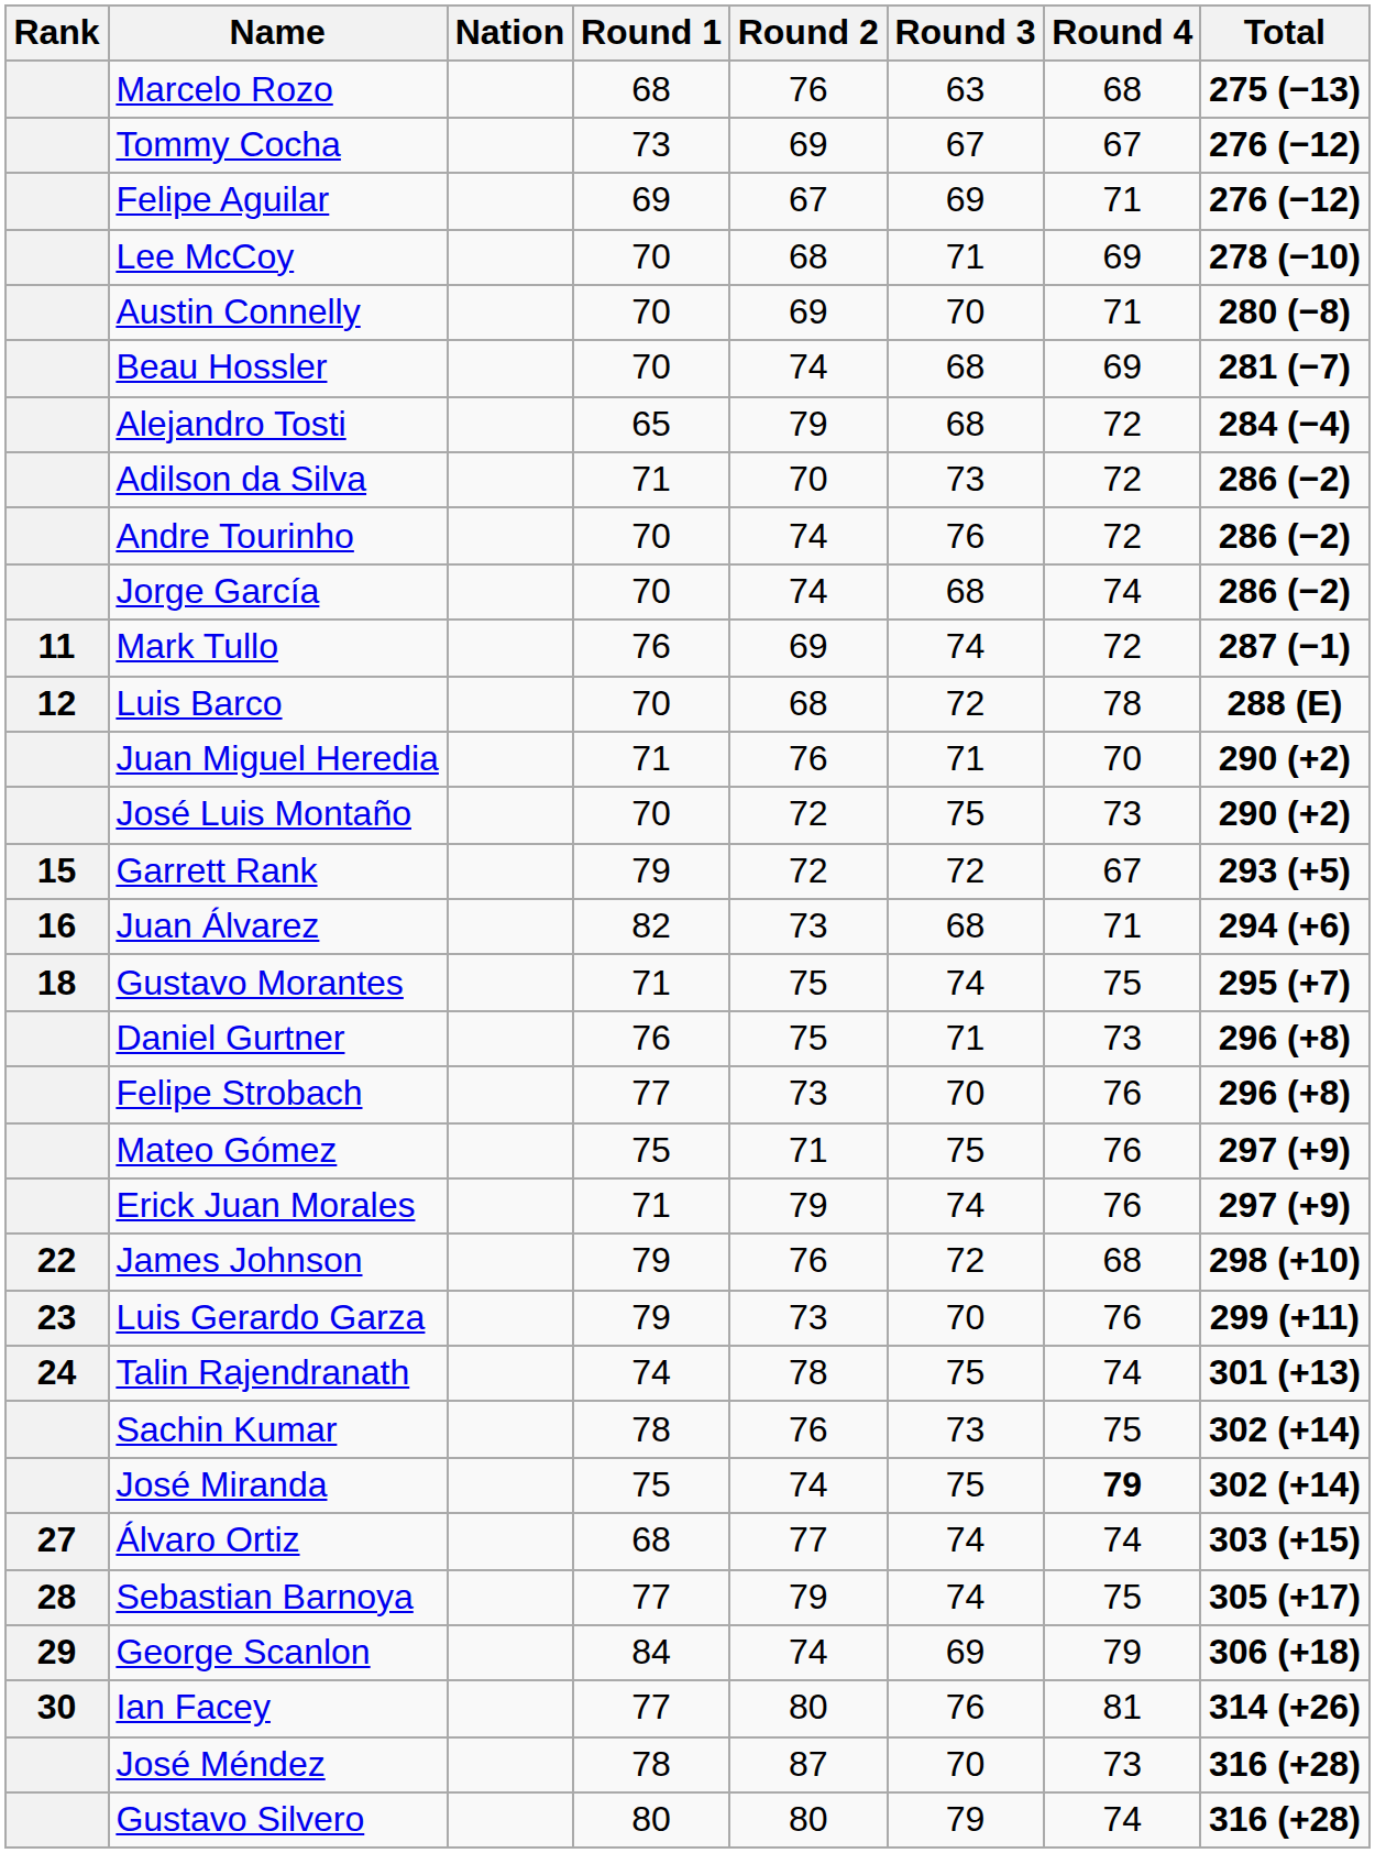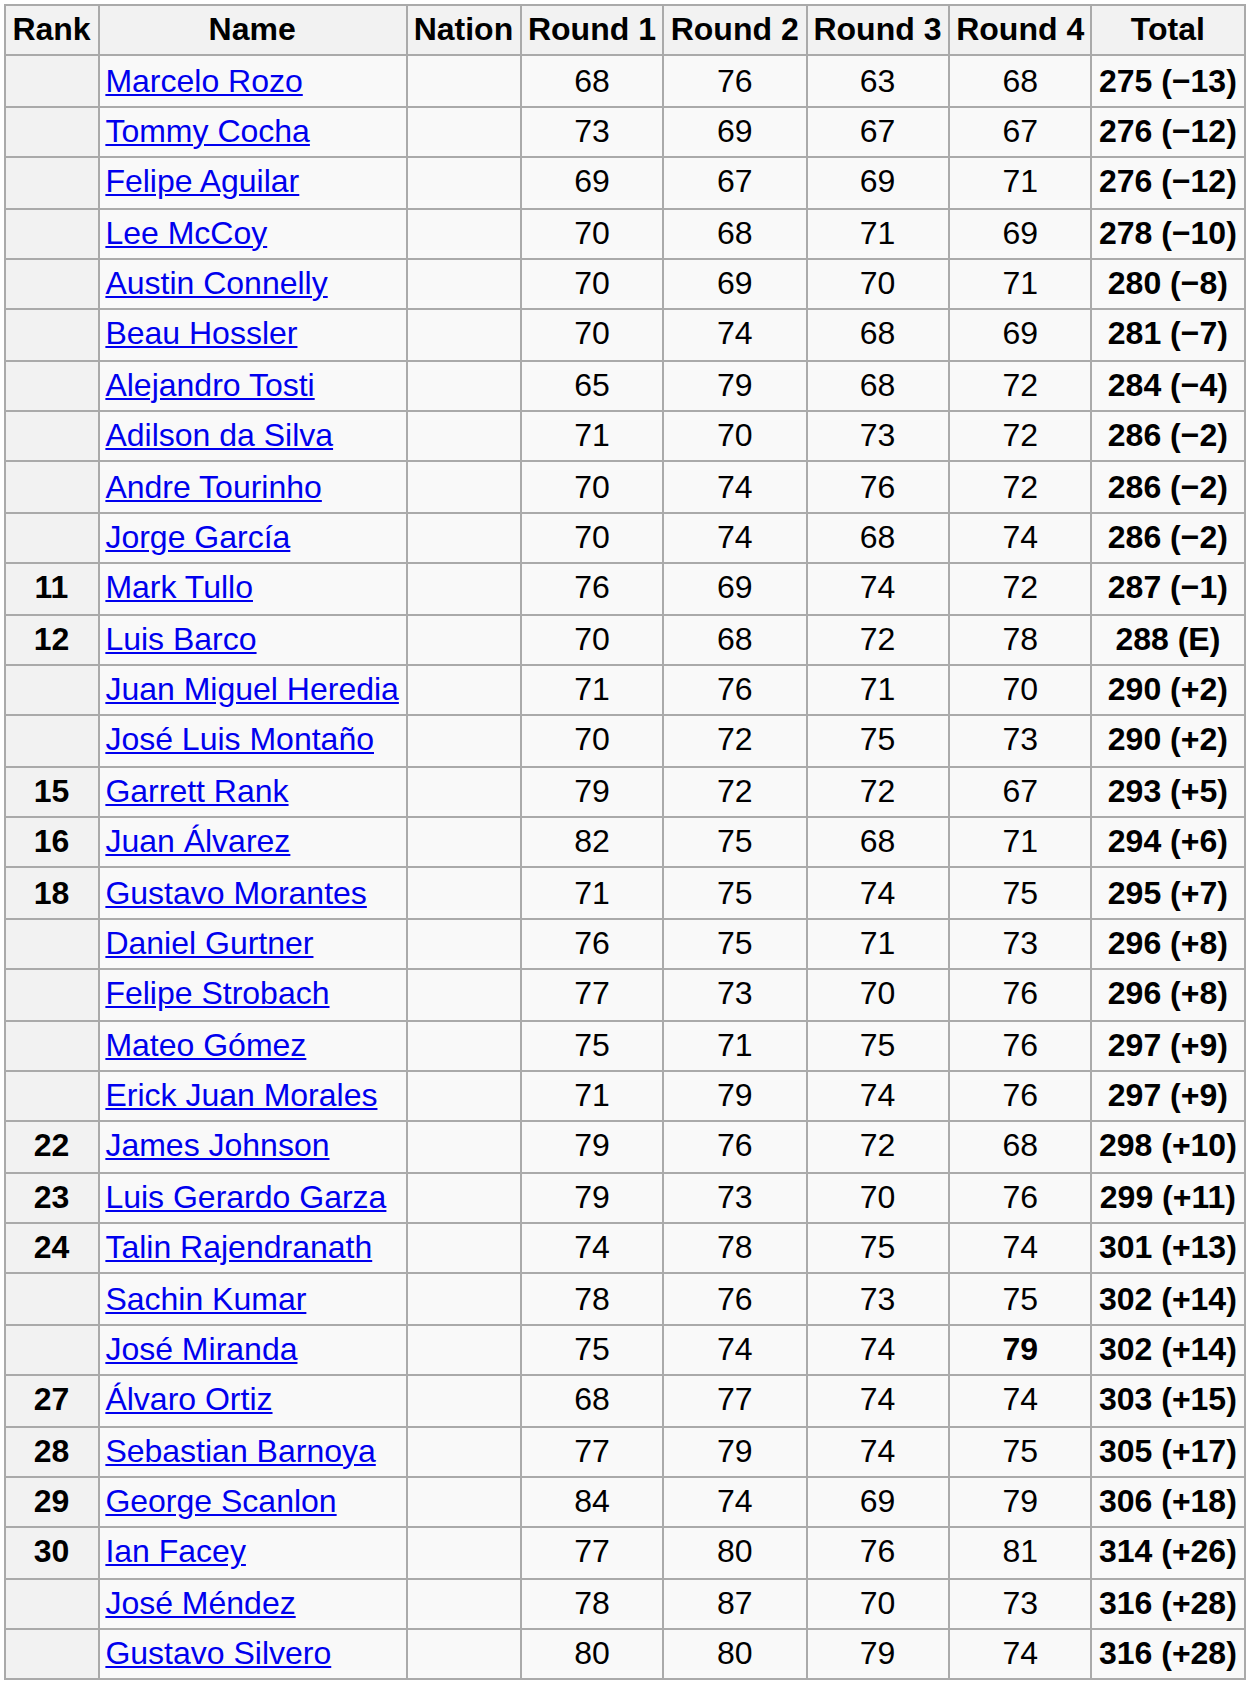Juan Álvarez | Round 2: 73 -> 75
José Miranda | Round 3: 75 -> 74
